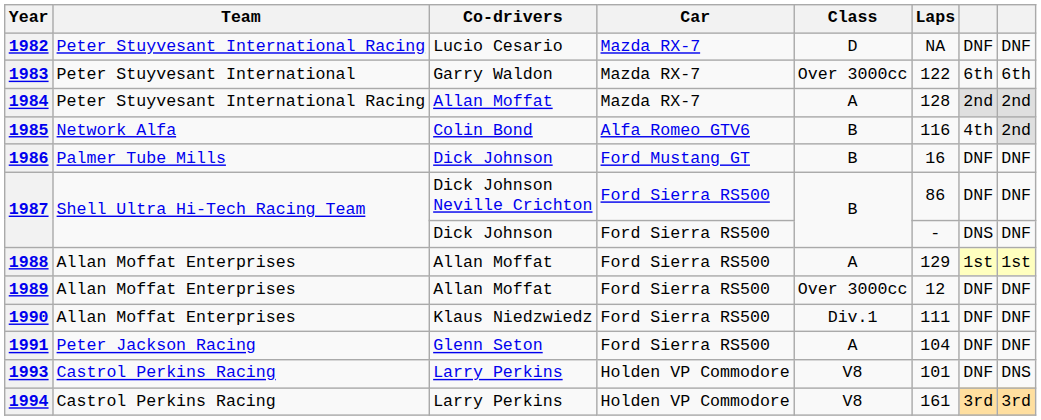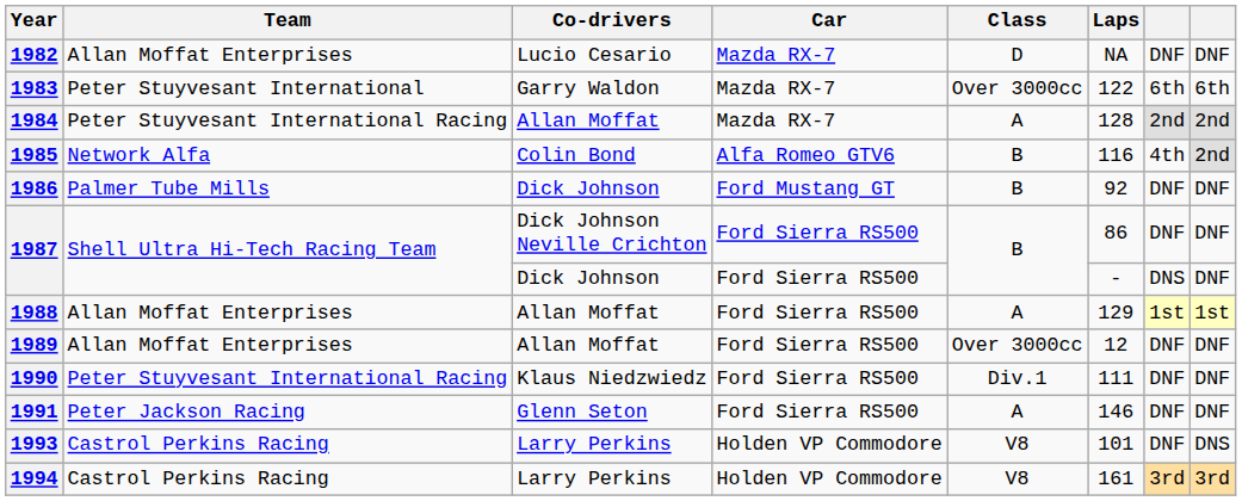1982 | Team: Peter Stuyvesant International Racing -> Allan Moffat Enterprises
1986 | Laps: 16 -> 92
1990 | Team: Allan Moffat Enterprises -> Peter Stuyvesant International Racing
1991 | Laps: 104 -> 146
